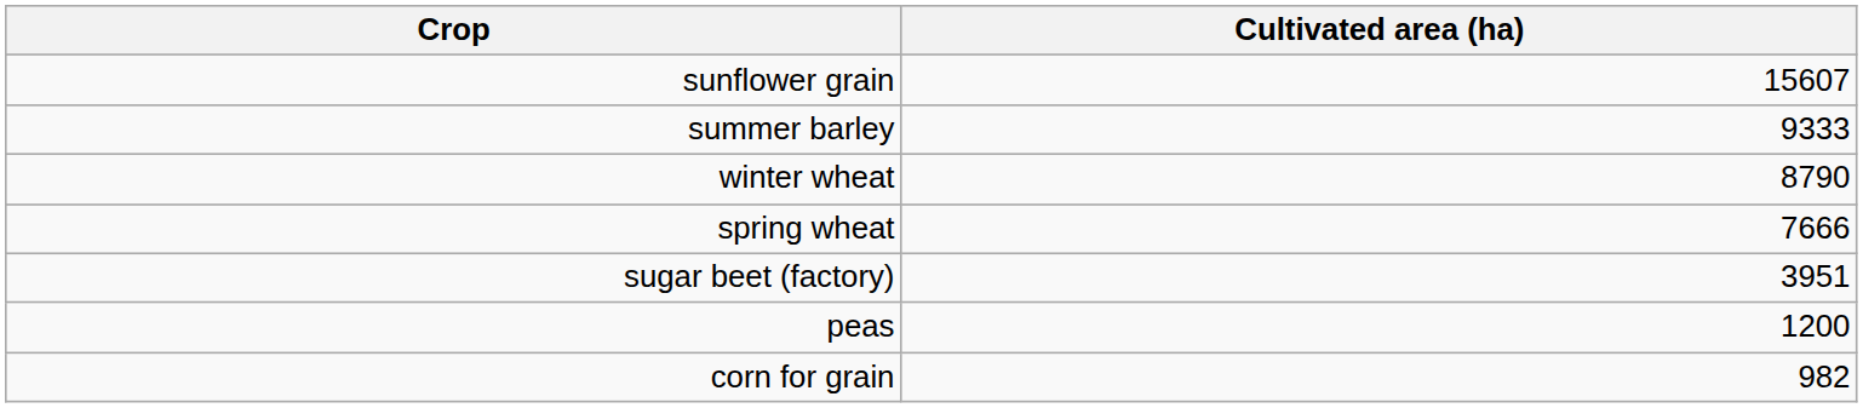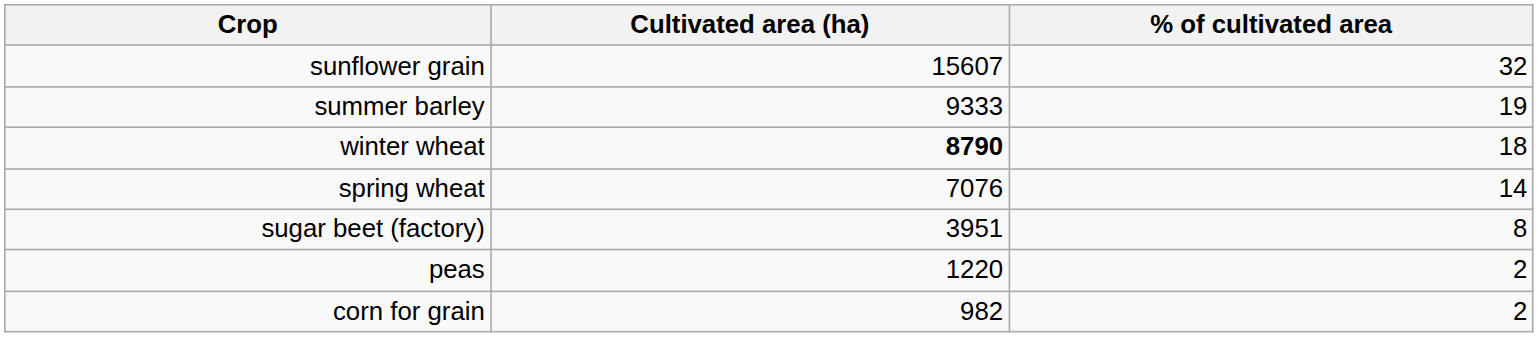+ column: % of cultivated area | 32 | 19 | 18 | 14 | 8 | 2 | 2
winter wheat | Cultivated area (ha): normal -> bold
spring wheat | Cultivated area (ha): 7666 -> 7076
peas | Cultivated area (ha): 1200 -> 1220
